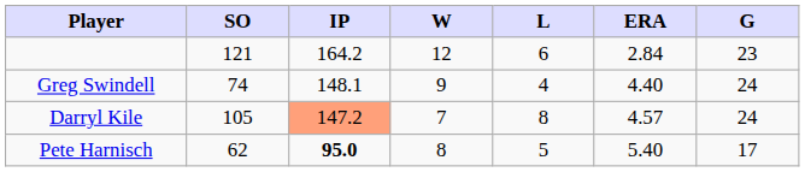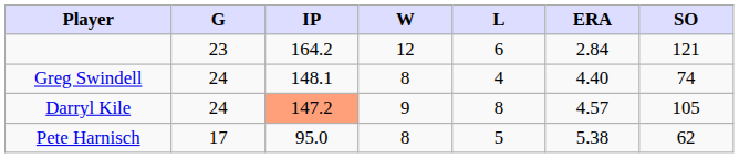columns swapped: G <-> SO
Greg Swindell | W: 9 -> 8
Darryl Kile | W: 7 -> 9
Pete Harnisch | IP: bold -> normal
Pete Harnisch | ERA: 5.40 -> 5.38
